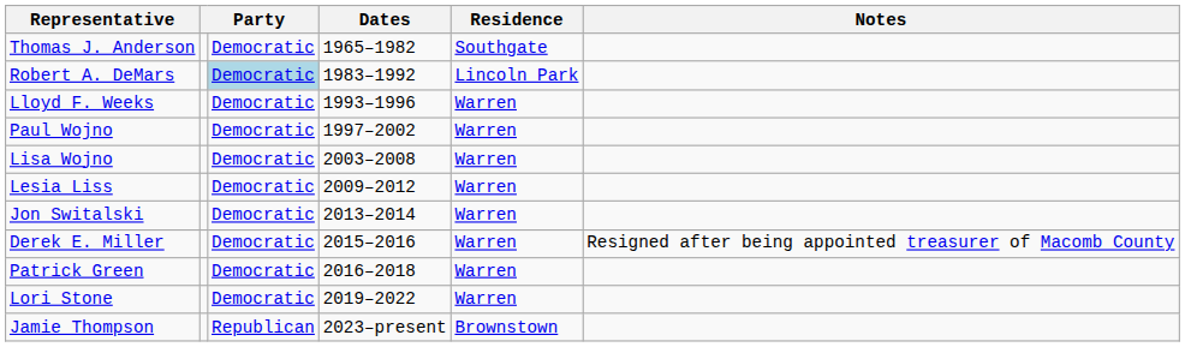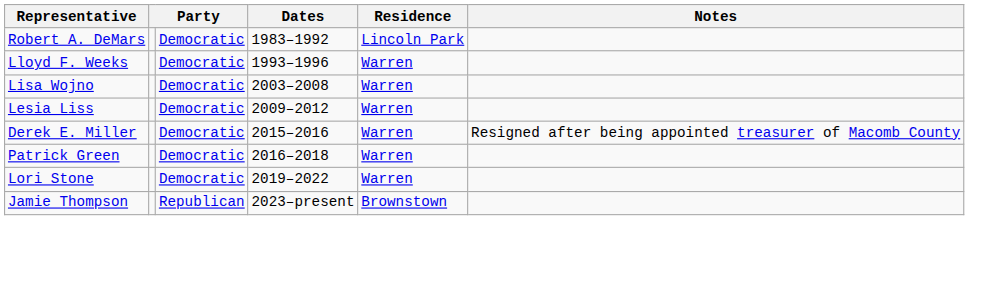- row: Thomas J. Anderson | Democratic | 1965–1982 | Southgate
Robert A. DeMars | column 3: lightblue background -> no background
- row: Paul Wojno | Democratic | 1997–2002 | Warren
- row: Jon Switalski | Democratic | 2013–2014 | Warren
